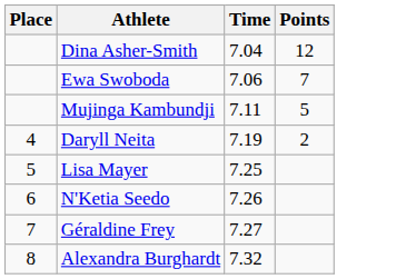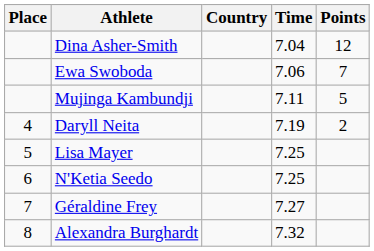+ column: Country
N'Ketia Seedo | Time: 7.26 -> 7.25
